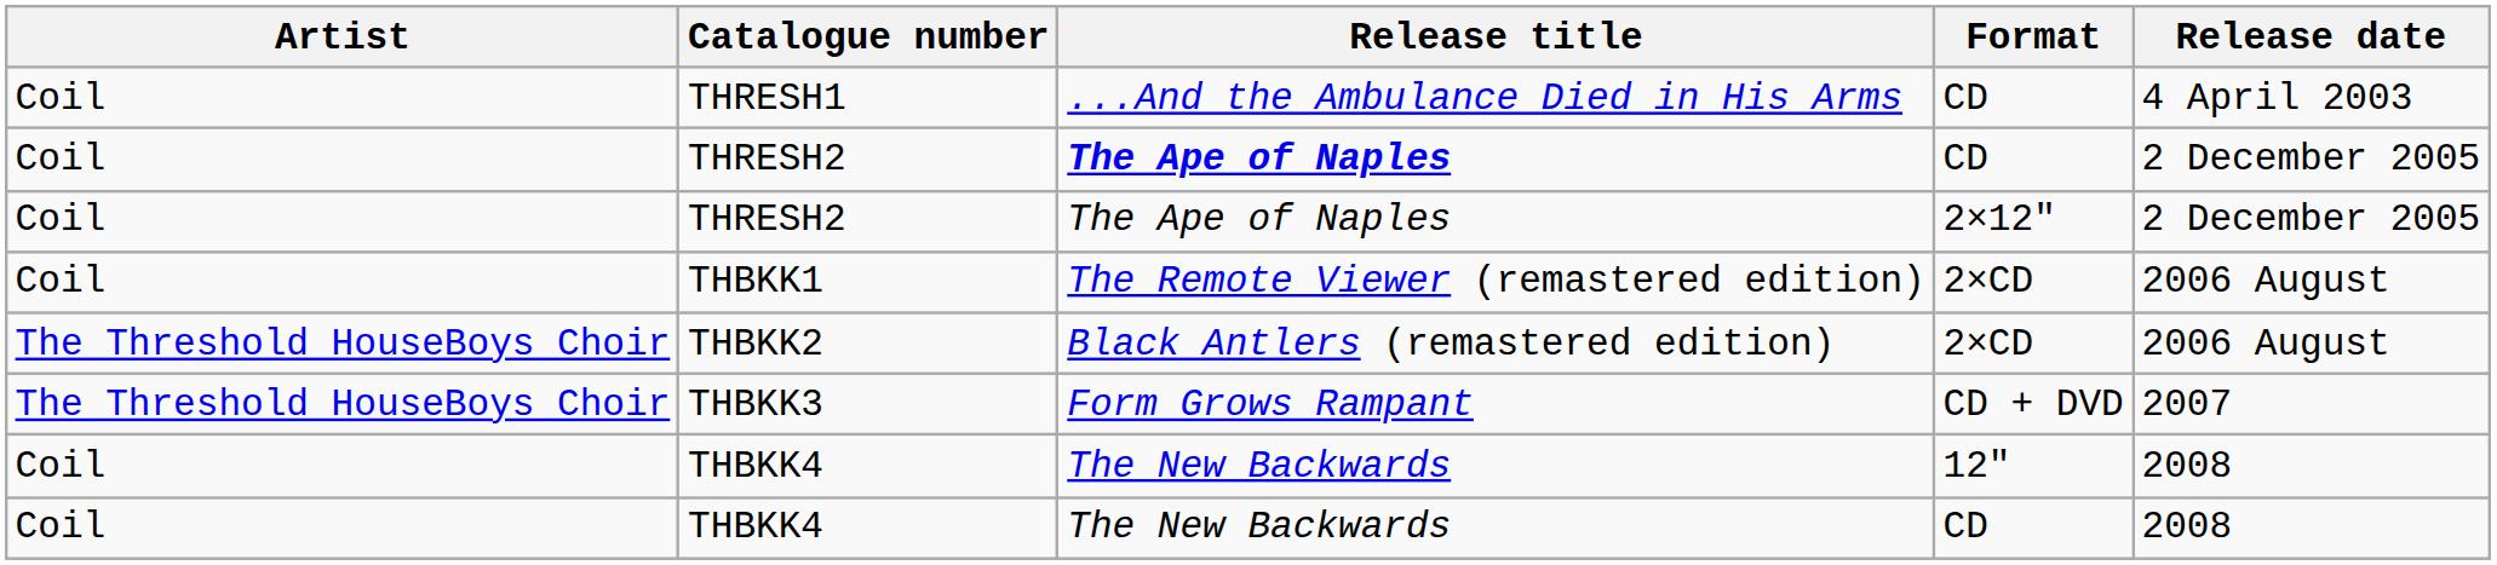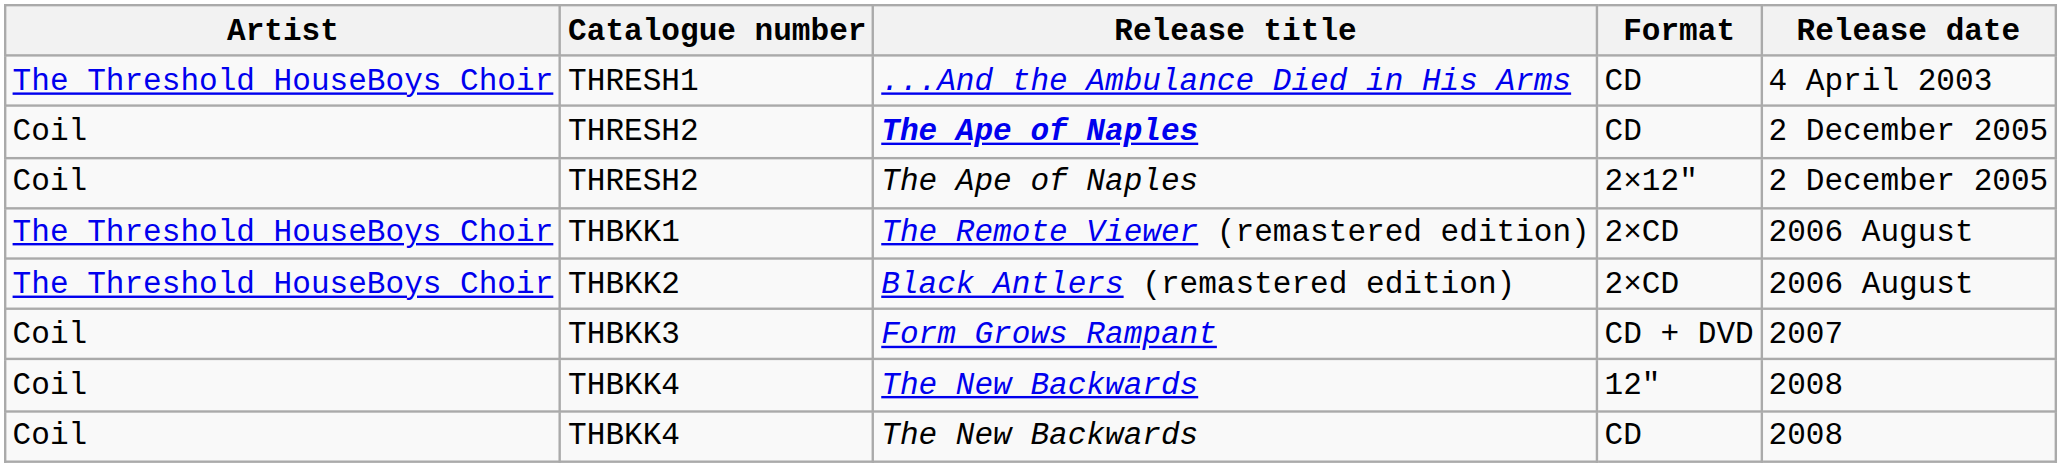THRESH1 | Artist: Coil -> The Threshold HouseBoys Choir
THBKK1 | Artist: Coil -> The Threshold HouseBoys Choir
THBKK3 | Artist: The Threshold HouseBoys Choir -> Coil
